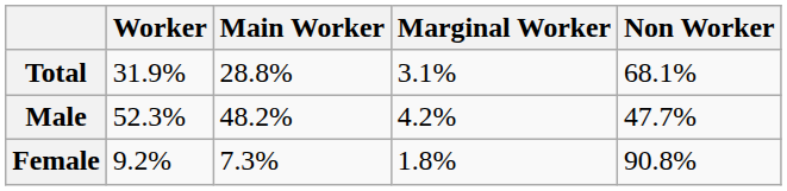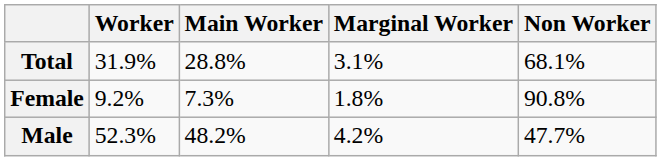rows swapped: Male <-> Female
